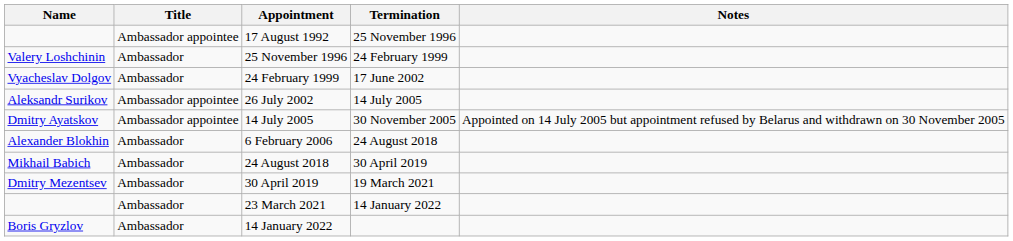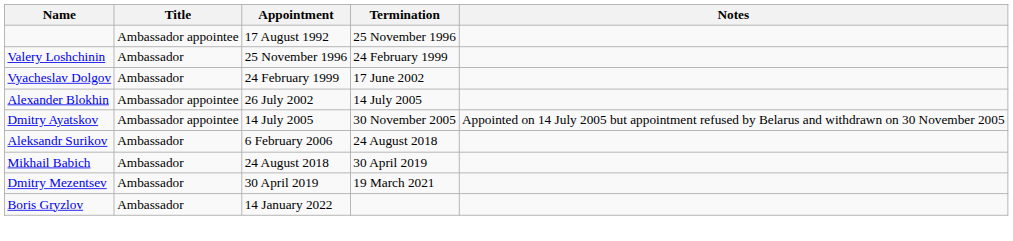26 July 2002 | Name: Aleksandr Surikov -> Alexander Blokhin
6 February 2006 | Name: Alexander Blokhin -> Aleksandr Surikov
- row: Ambassador | 23 March 2021 | 14 January 2022
